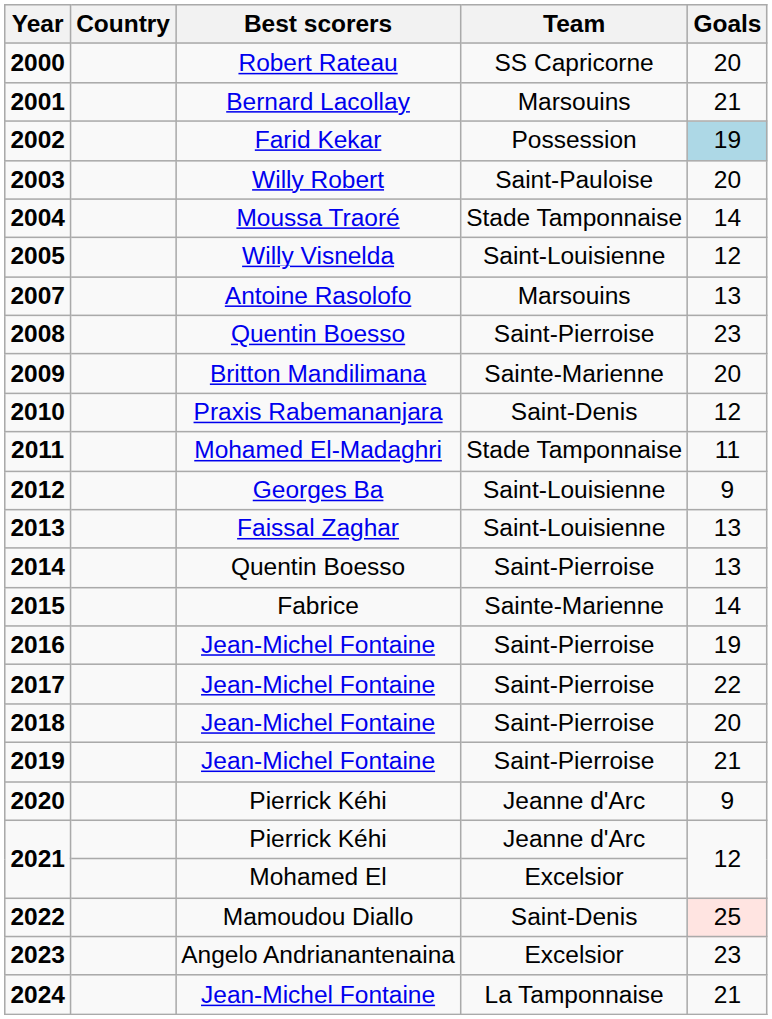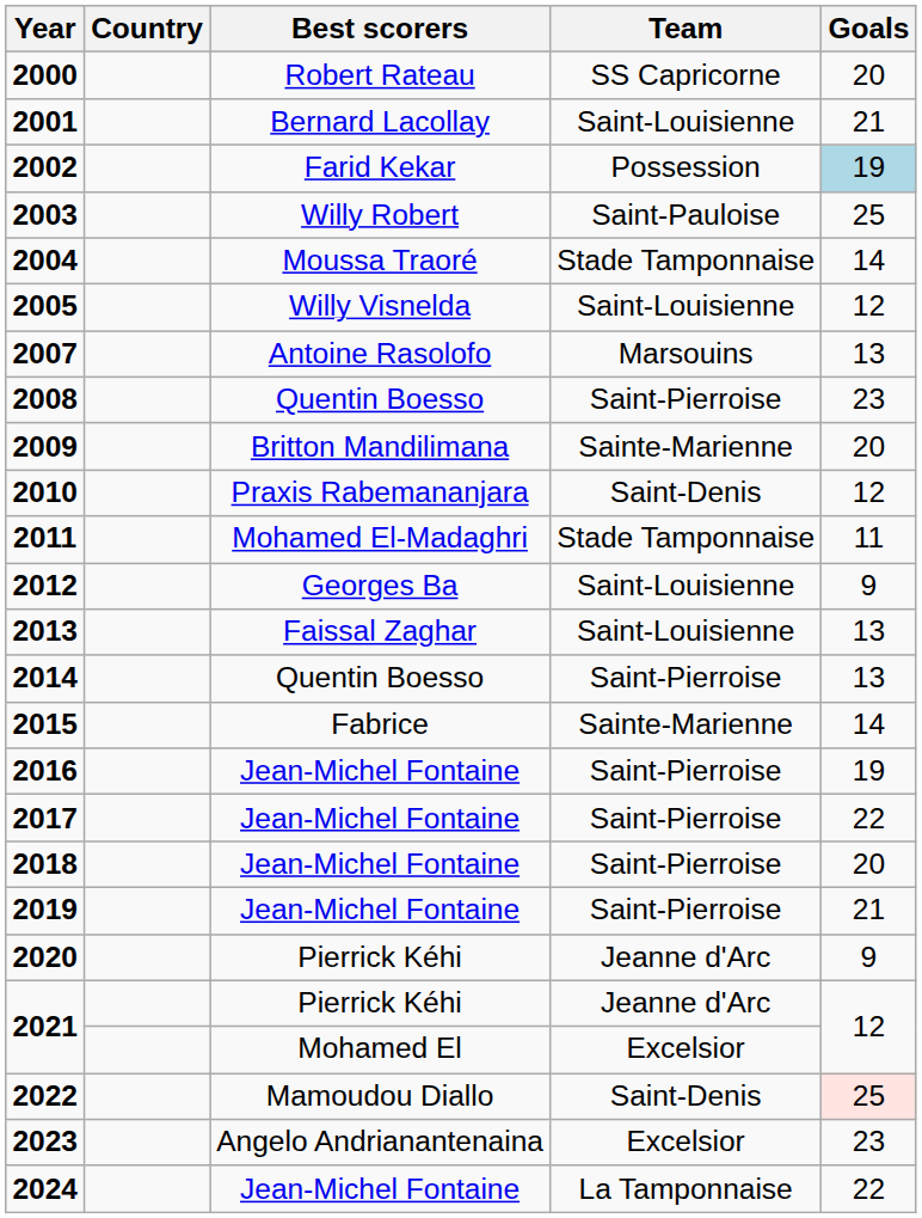2001 | Team: Marsouins -> Saint-Louisienne
2003 | Goals: 20 -> 25
2024 | Goals: 21 -> 22
